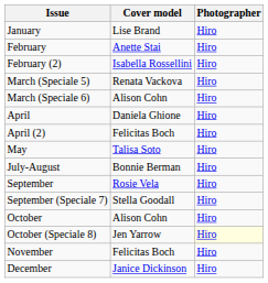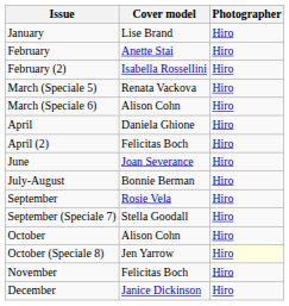- row: May | Talisa Soto | Hiro
+ row: June | Joan Severance | Hiro
